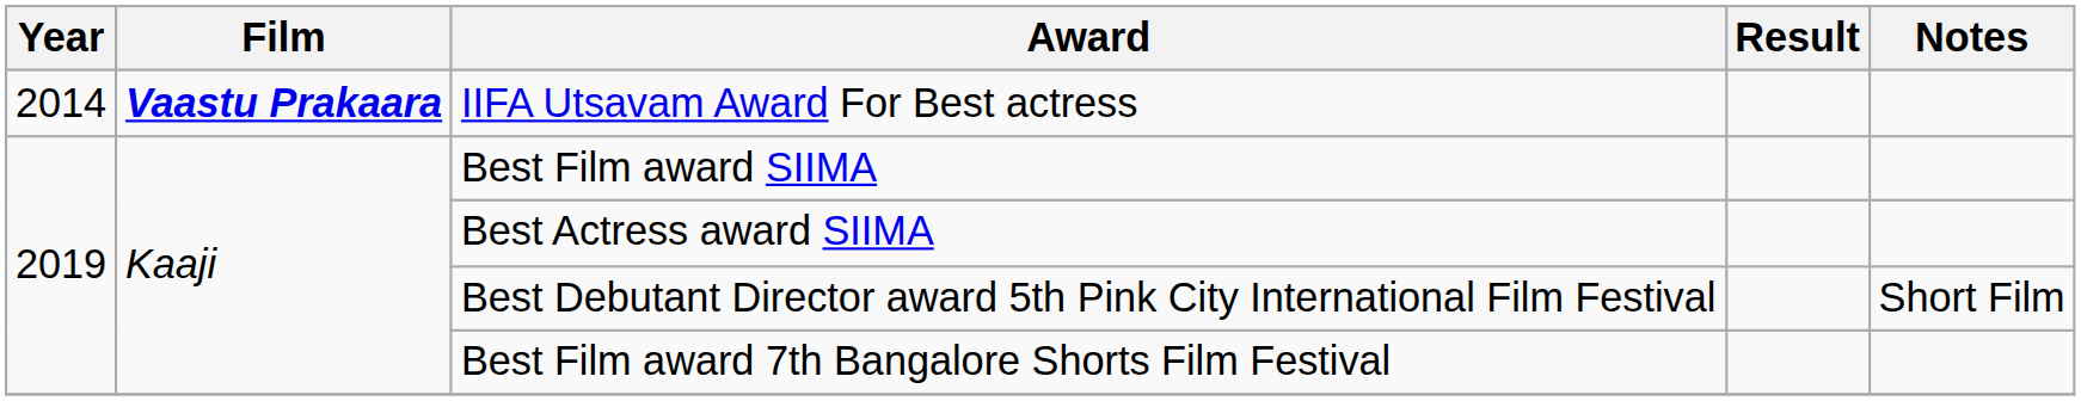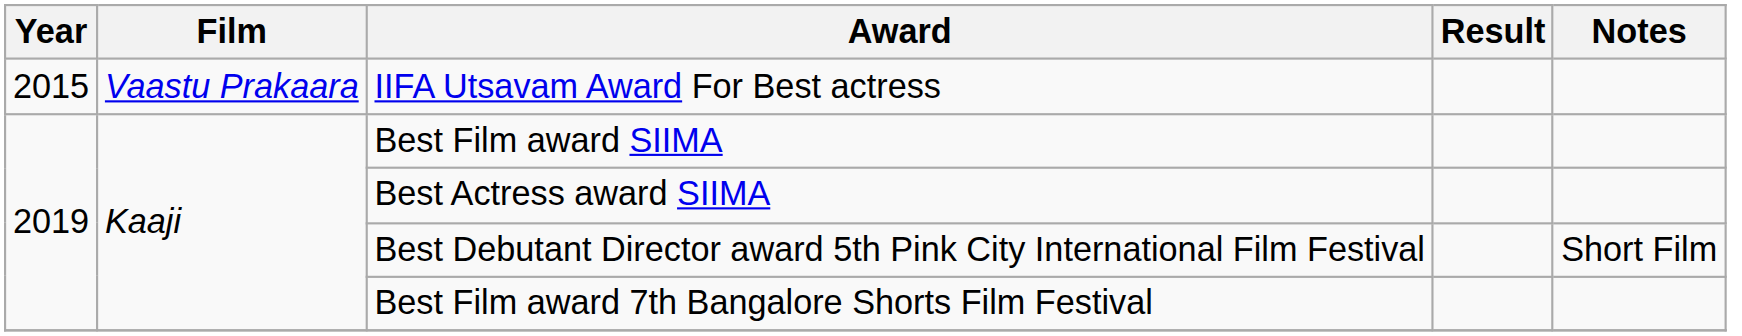IIFA Utsavam Award For Best actress | Year: 2014 -> 2015
IIFA Utsavam Award For Best actress | Film: bold -> normal
